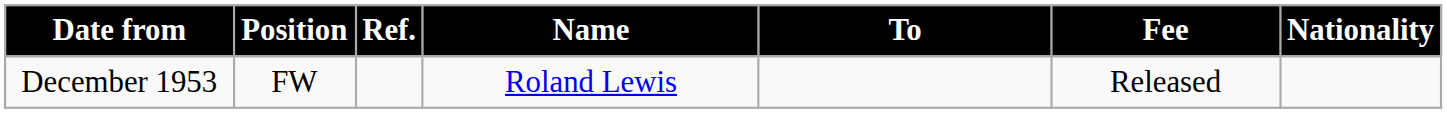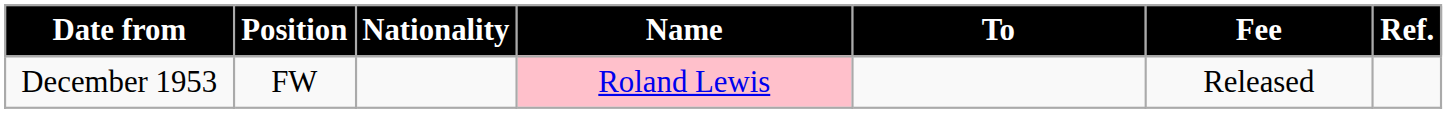columns swapped: Nationality <-> Ref.
December 1953 | Name: no background -> pink background
